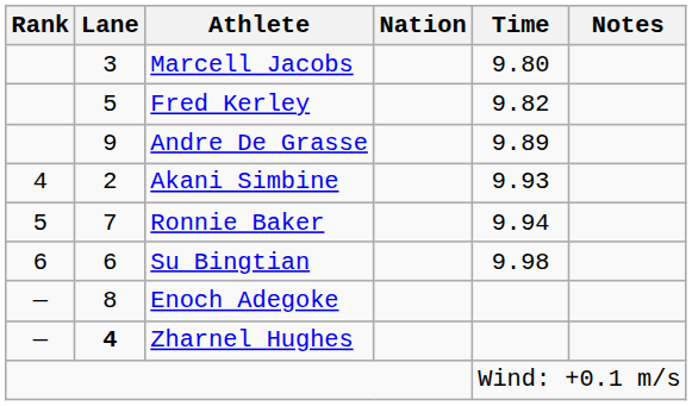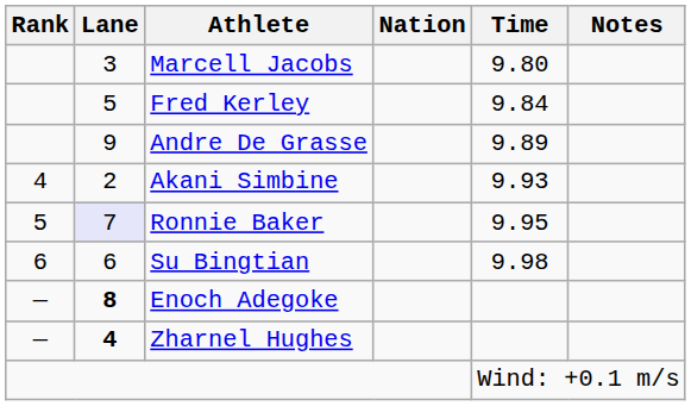Fred Kerley | Time: 9.82 -> 9.84
Ronnie Baker | Lane: no background -> lavender background
Ronnie Baker | Time: 9.94 -> 9.95
Enoch Adegoke | Lane: normal -> bold
